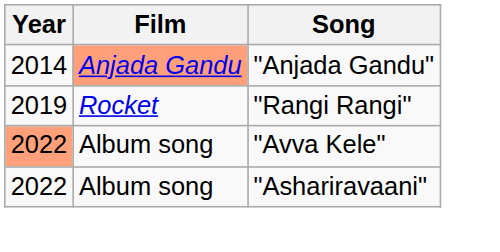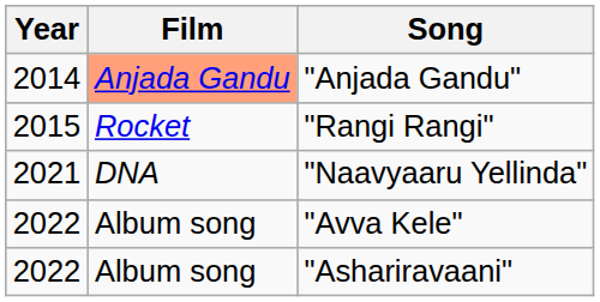"Rangi Rangi" | Year: 2019 -> 2015
+ row: 2021 | DNA | "Naavyaaru Yellinda"
"Avva Kele" | Year: lightsalmon background -> no background
